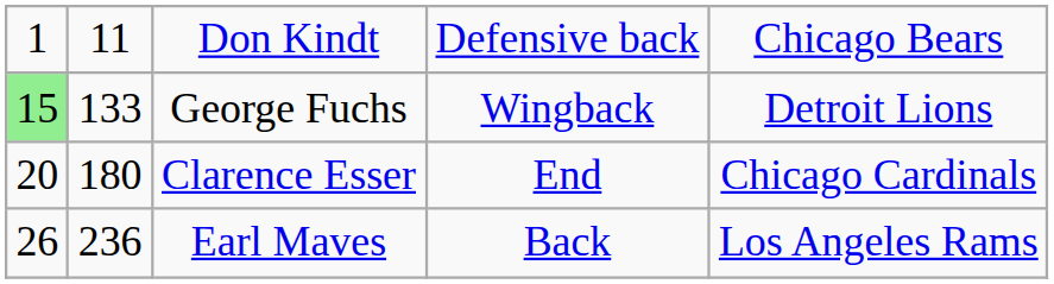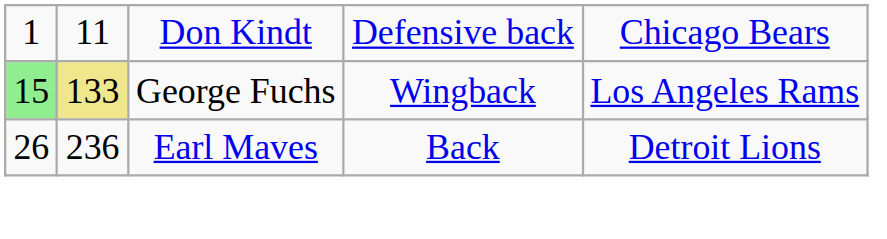George Fuchs | column 2: no background -> khaki background
George Fuchs | column 5: Detroit Lions -> Los Angeles Rams
- row: 20 | 180 | Clarence Esser | End | Chicago Cardinals
Earl Maves | column 5: Los Angeles Rams -> Detroit Lions
